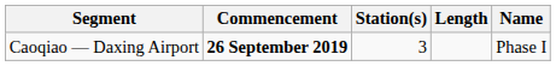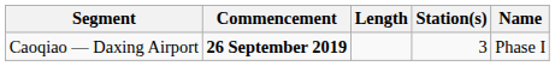columns swapped: Length <-> Station(s)
